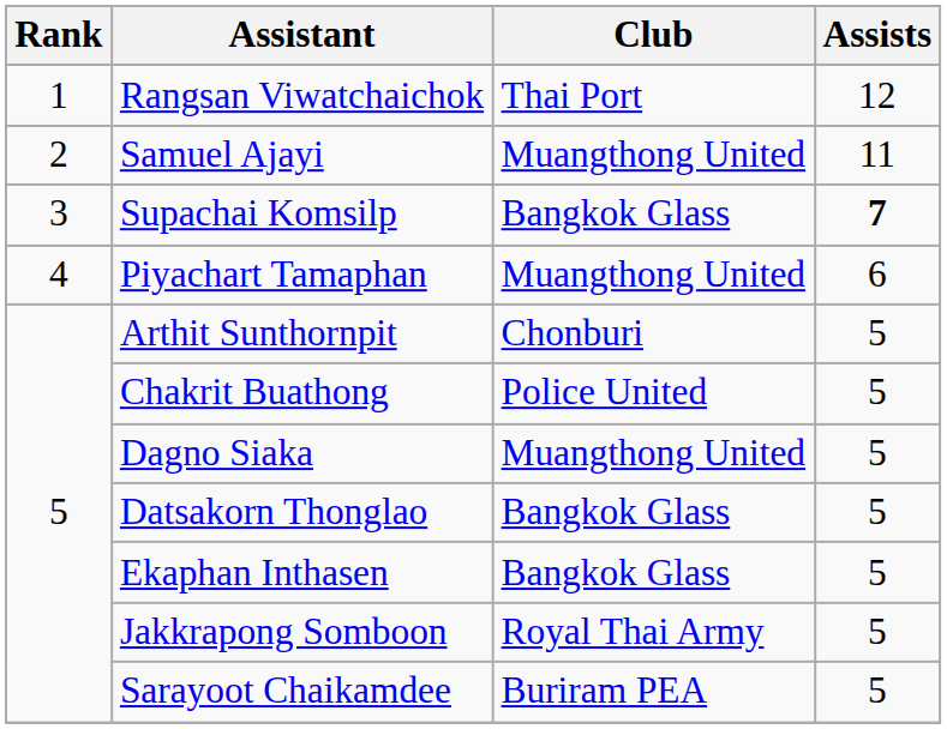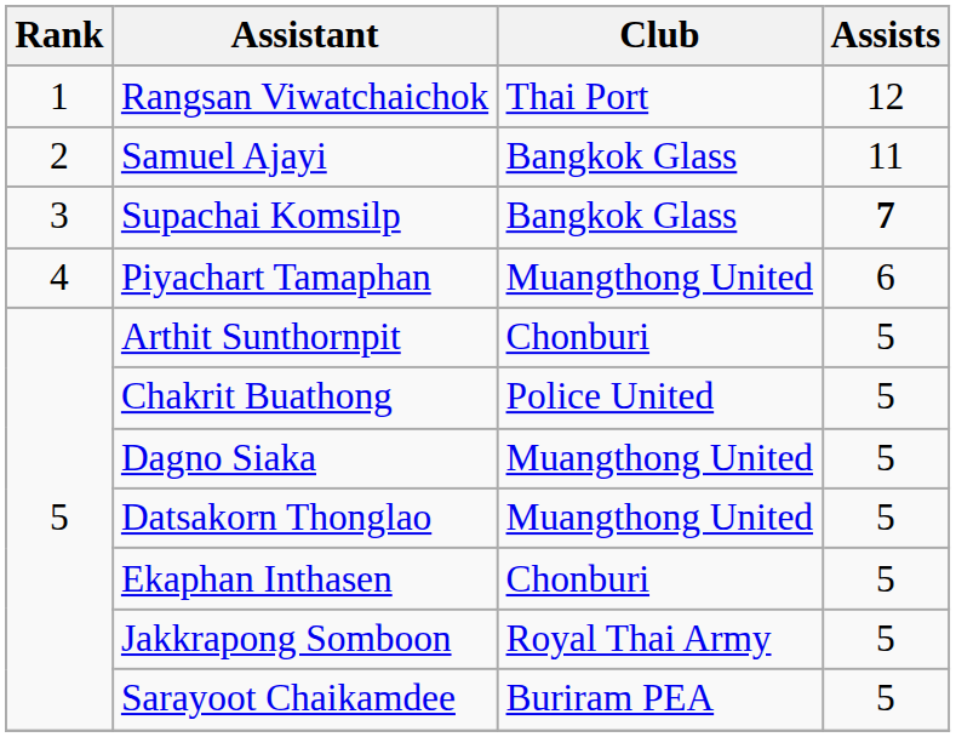Samuel Ajayi | Club: Muangthong United -> Bangkok Glass
Datsakorn Thonglao | Club: Bangkok Glass -> Muangthong United
Ekaphan Inthasen | Club: Bangkok Glass -> Chonburi
